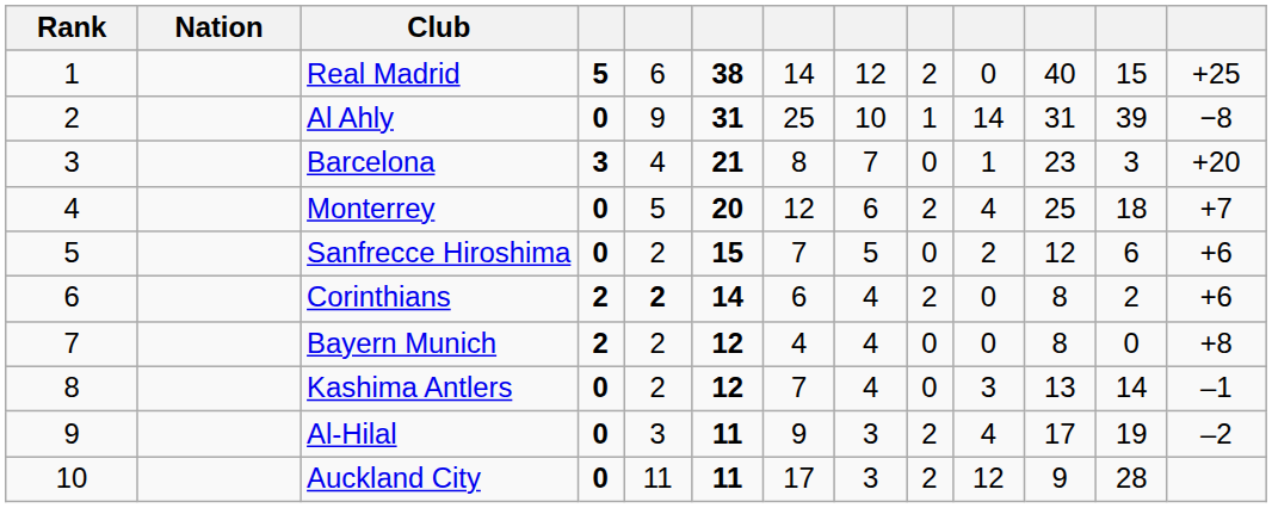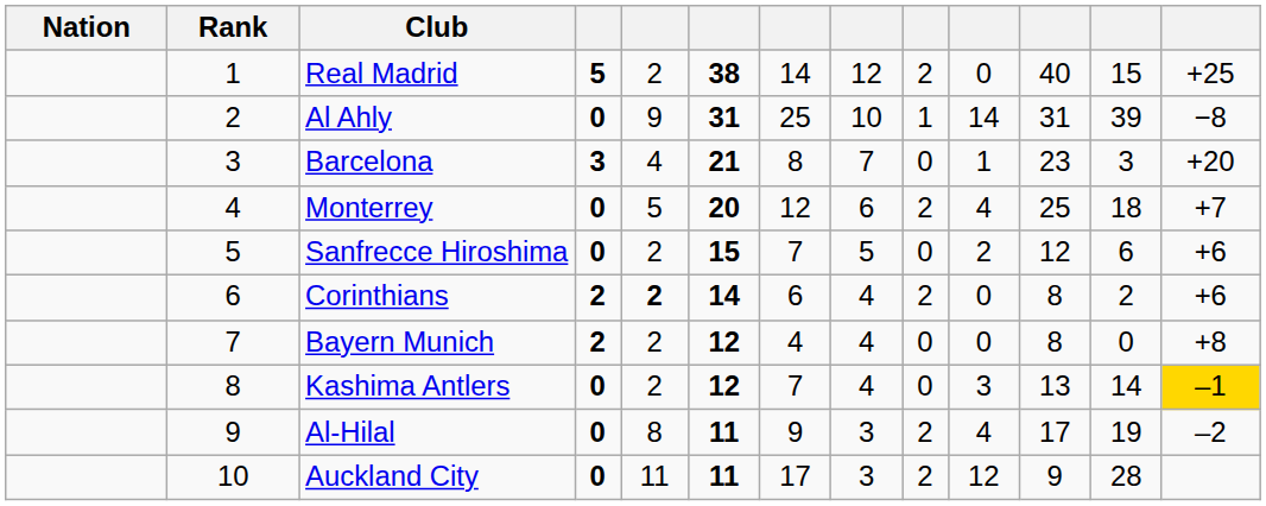columns swapped: Rank <-> Nation
Real Madrid | column 5: 6 -> 2
Kashima Antlers | column 13: no background -> gold background
Al-Hilal | column 5: 3 -> 8
